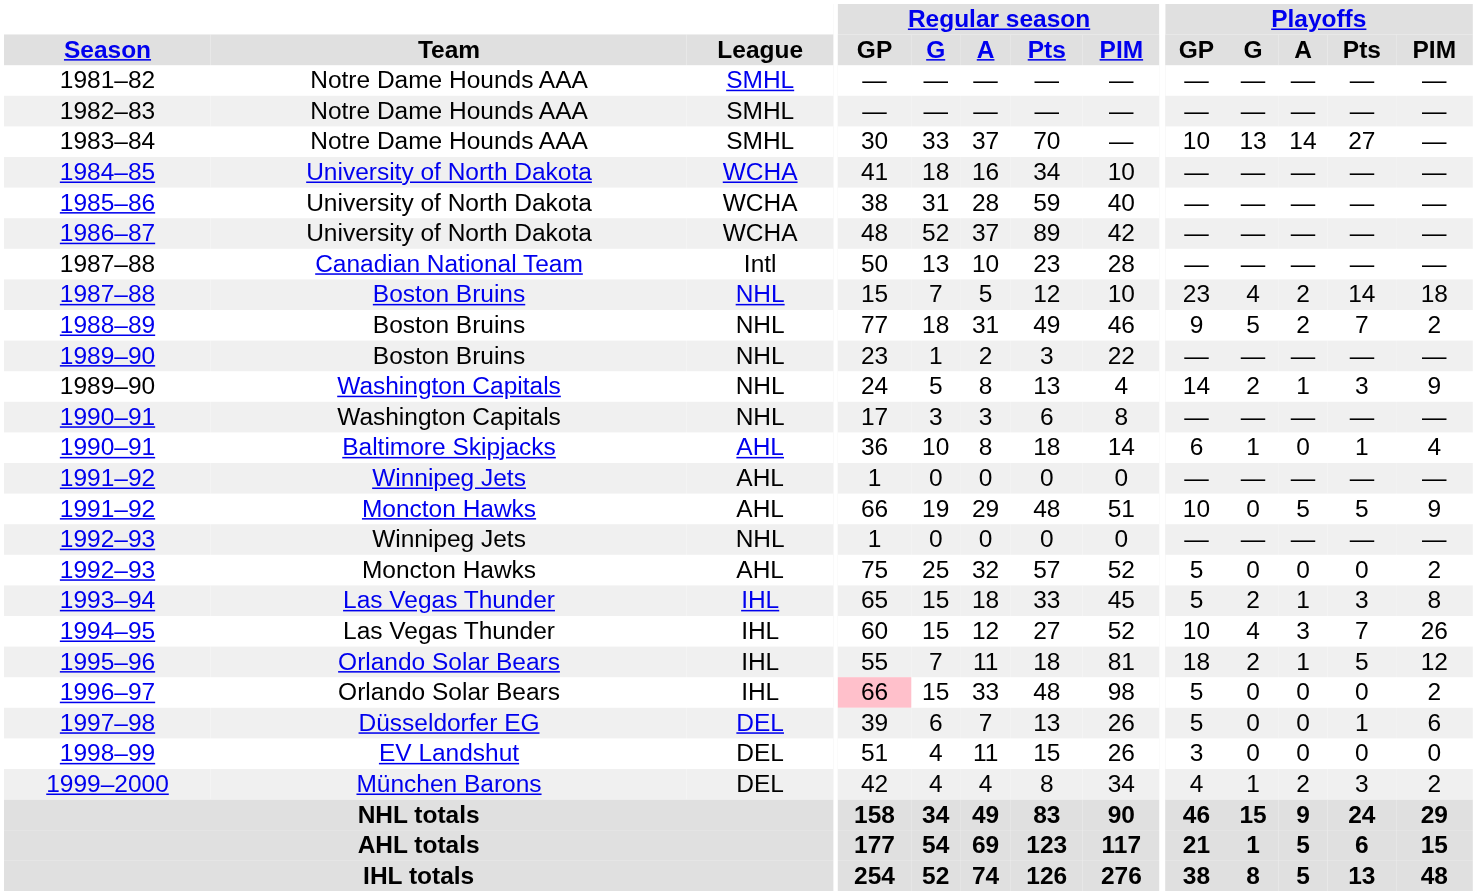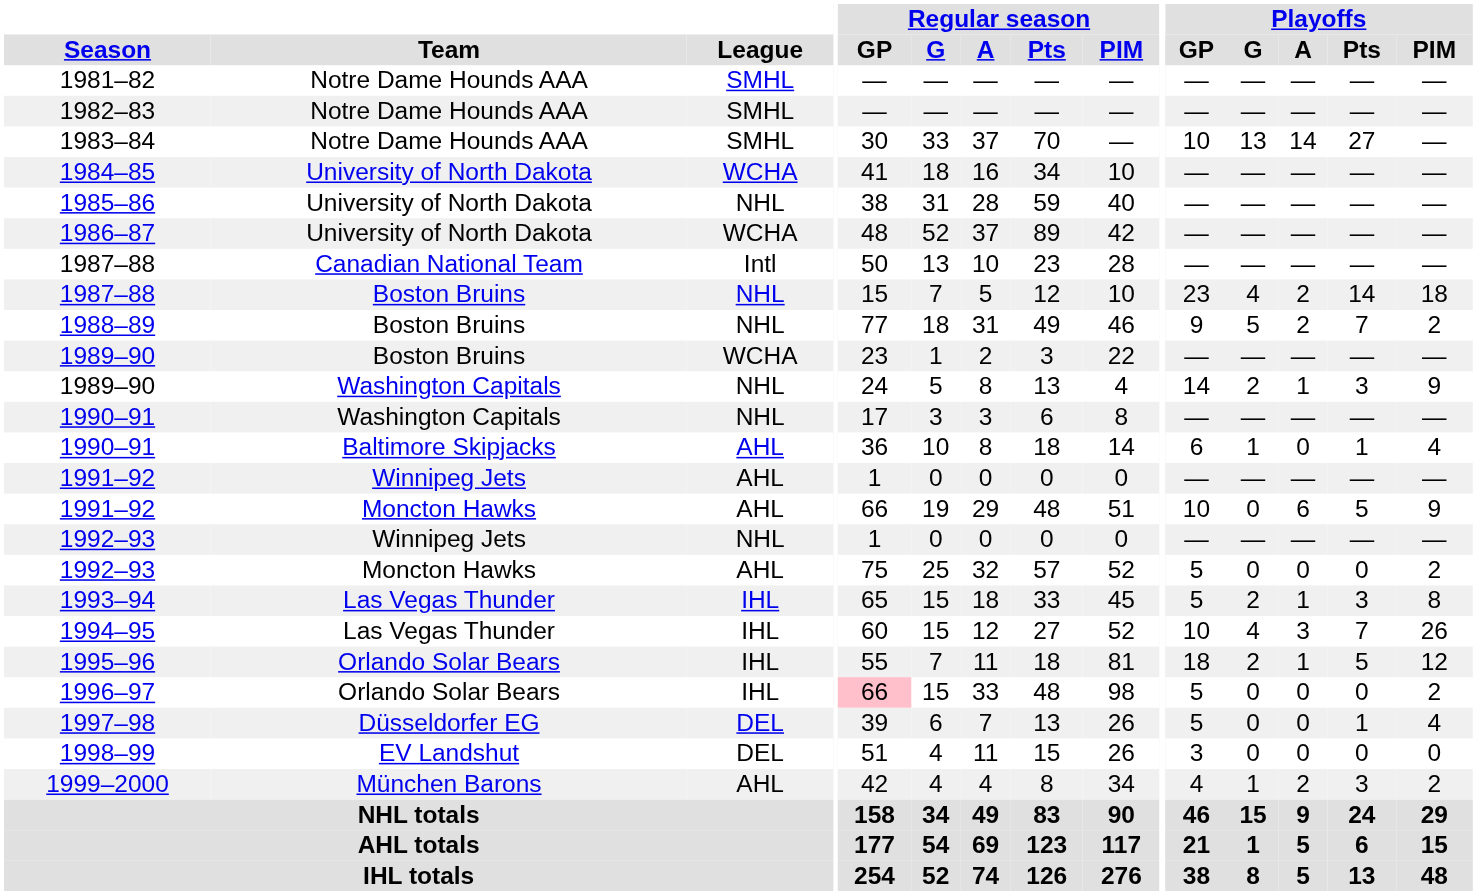1985–86 | League: WCHA -> NHL
1989–90 / Boston Bruins | League: NHL -> WCHA
1991–92 / Moncton Hawks | Playoffs / A: 5 -> 6
1997–98 | Playoffs / PIM: 6 -> 4
1999–2000 | League: DEL -> AHL
